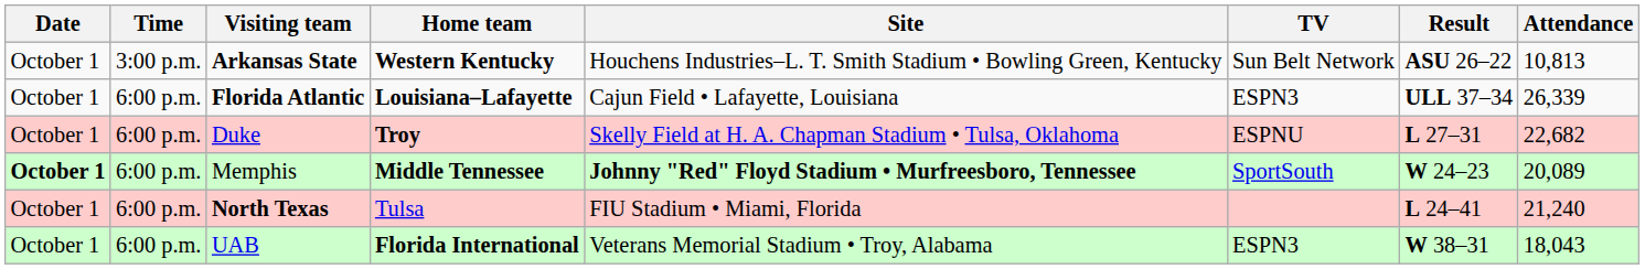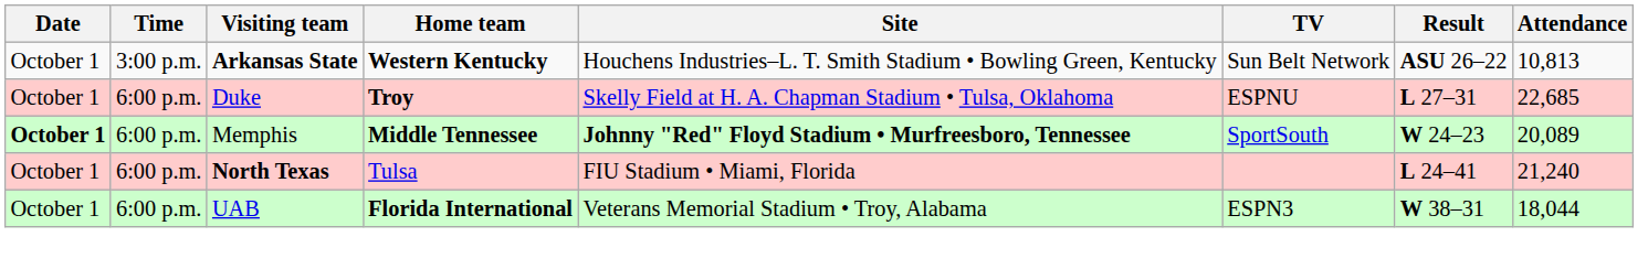- row: October 1 | 6:00 p.m. | Florida Atlantic | Louisiana–Lafayette | Cajun Field • Lafayette, Louisiana | ESPN3 | ULL 37–34 | 26,339
Duke | Attendance: 22,682 -> 22,685
UAB | Attendance: 18,043 -> 18,044
